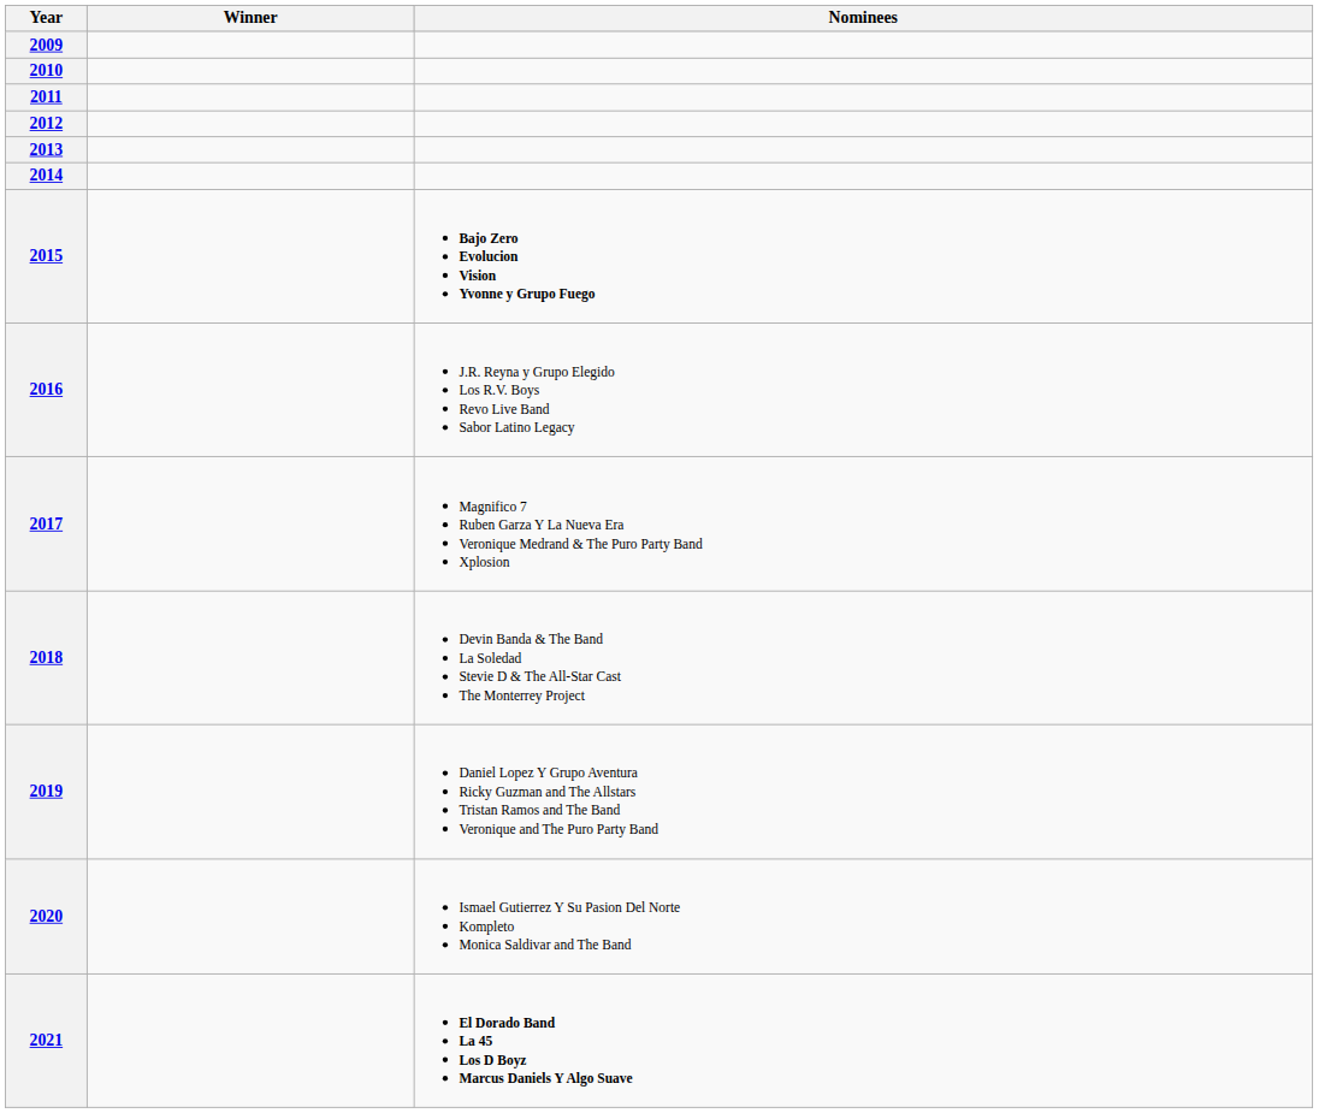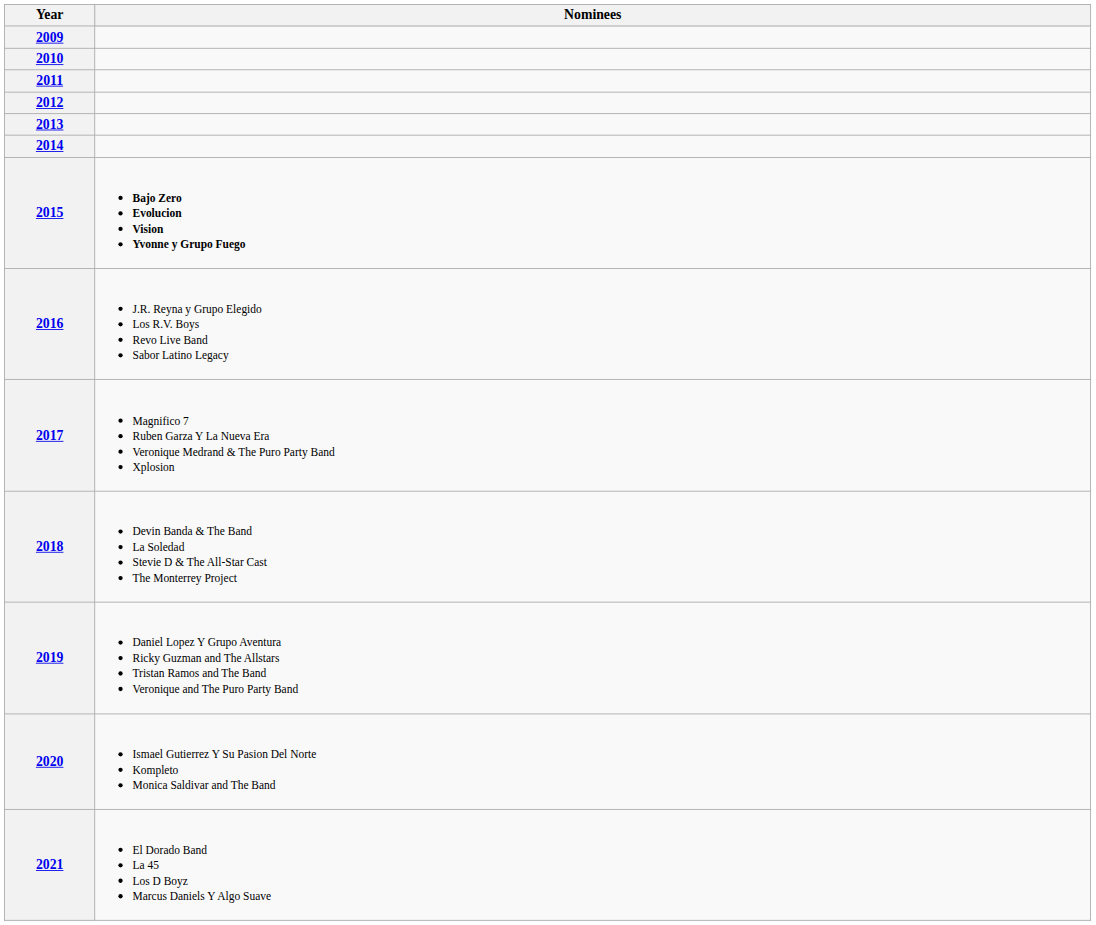- column: Winner
2021 | Nominees: bold -> normal
